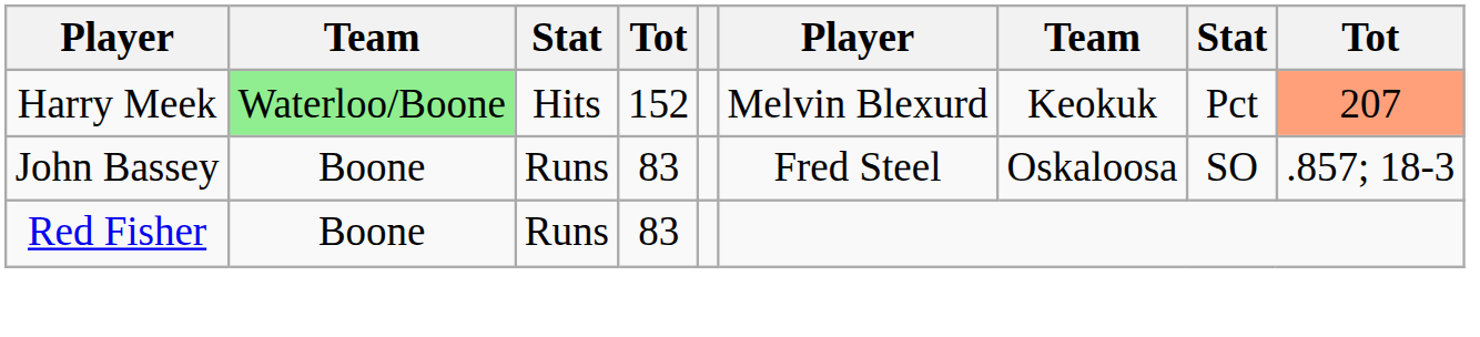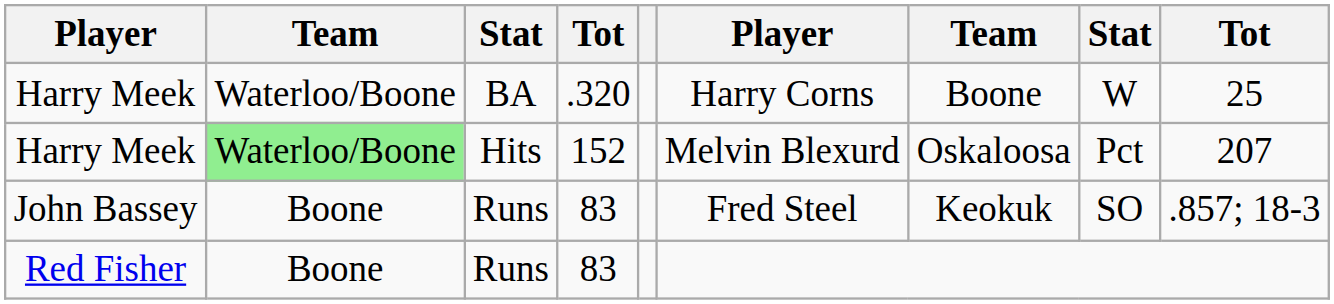+ row: Harry Meek | Waterloo/Boone | BA | .320 | Harry Corns | Boone | W | 25
Harry Meek / Hits | column 7: Keokuk -> Oskaloosa
Harry Meek / Hits | column 9: lightsalmon background -> no background
John Bassey | column 7: Oskaloosa -> Keokuk
